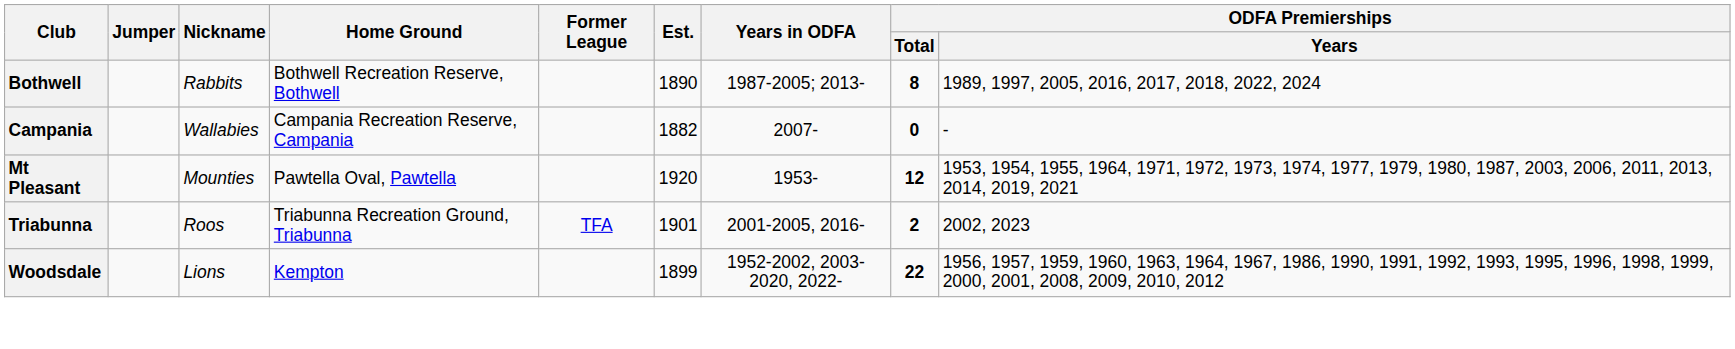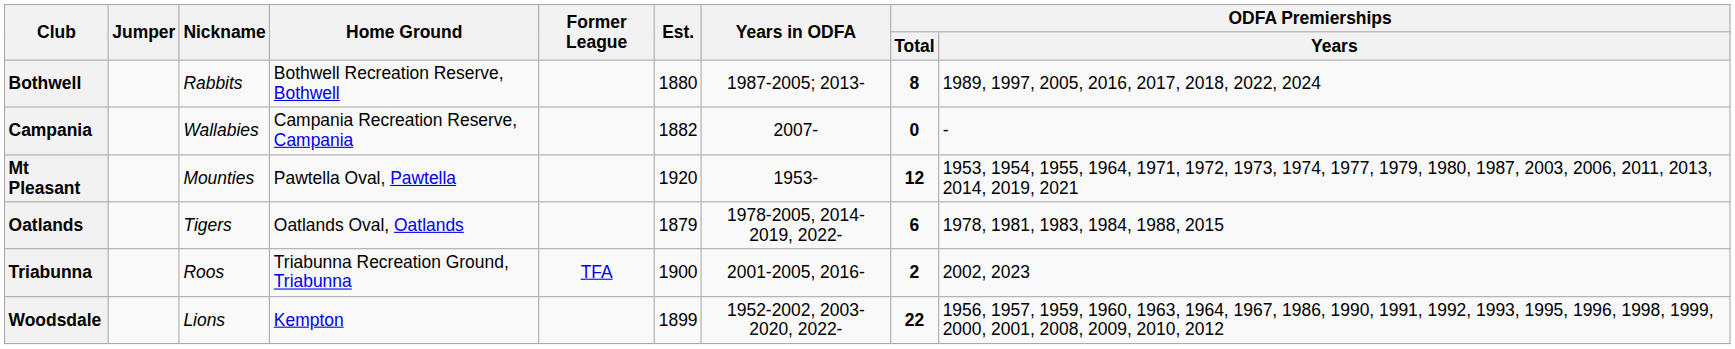Bothwell | Est.: 1890 -> 1880
+ row: Oatlands | Tigers | Oatlands Oval, Oatlands | 1879 | 1978-2005, 2014-2019, 2022- | 6 | 1978, 1981, 1983, 1984, 1988, 2015
Triabunna | Est.: 1901 -> 1900
